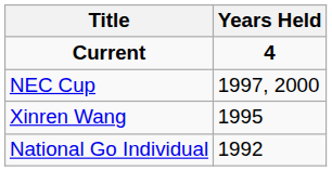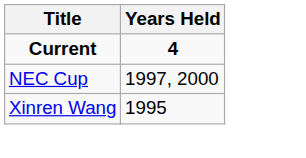- row: National Go Individual | 1992
